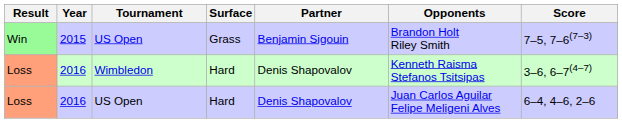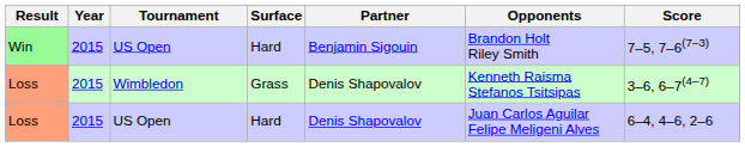Win | Surface: Grass -> Hard
Loss / Wimbledon | Year: 2016 -> 2015
Loss / Wimbledon | Surface: Hard -> Grass
Loss / US Open | Year: 2016 -> 2015
